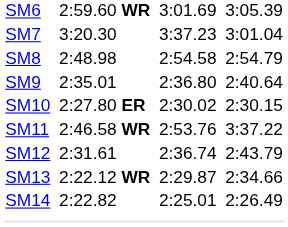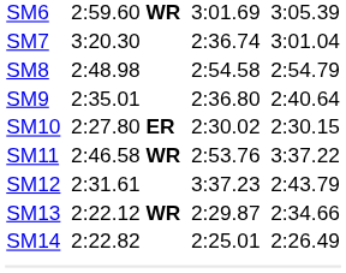SM7 | column 5: 3:37.23 -> 2:36.74
SM12 | column 5: 2:36.74 -> 3:37.23
